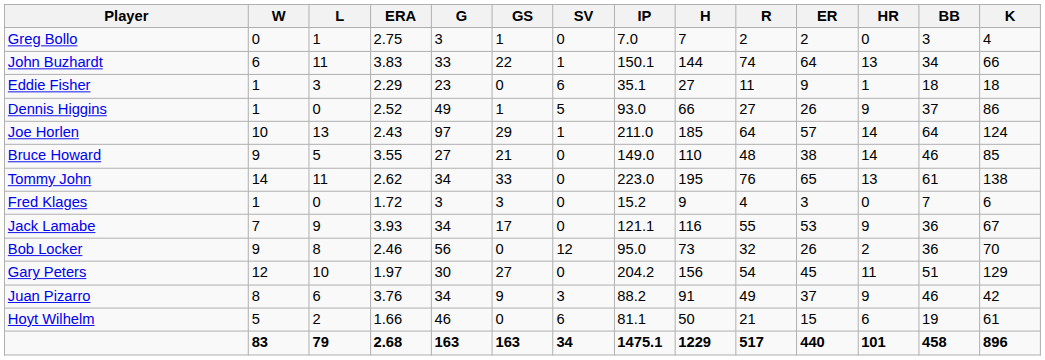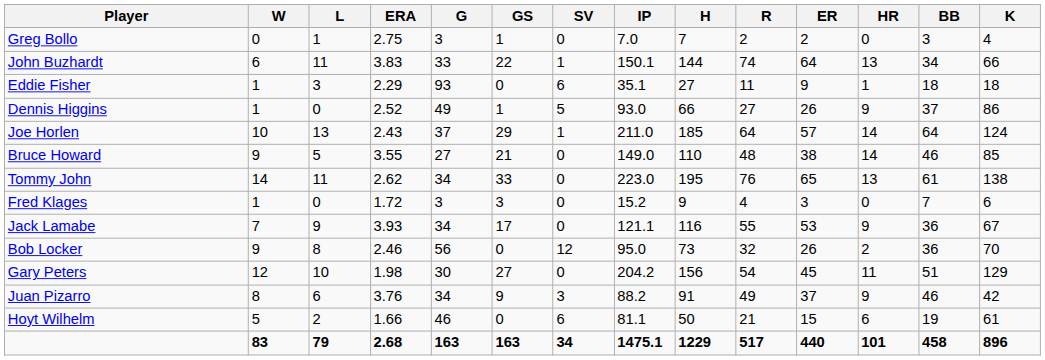Eddie Fisher | G: 23 -> 93
Joe Horlen | G: 97 -> 37
Gary Peters | ERA: 1.97 -> 1.98
